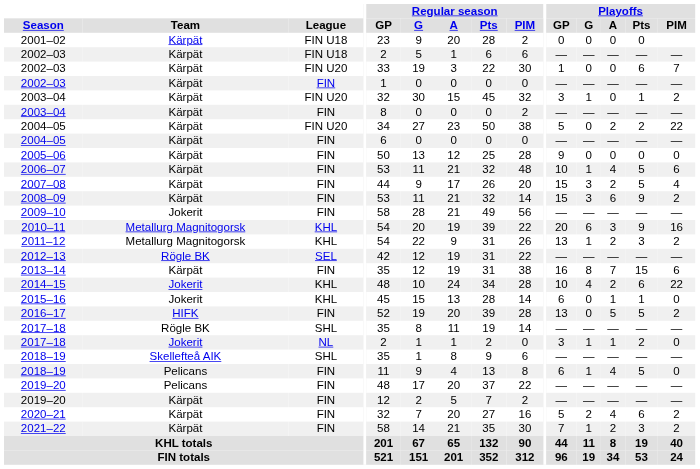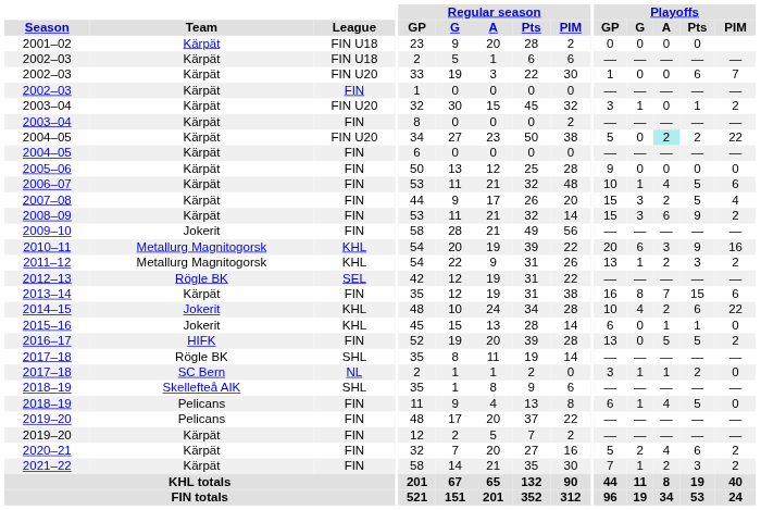2004–05 / FIN U20 | Playoffs / A: no background -> paleturquoise background
2017–18 / NL | Team: Jokerit -> SC Bern
